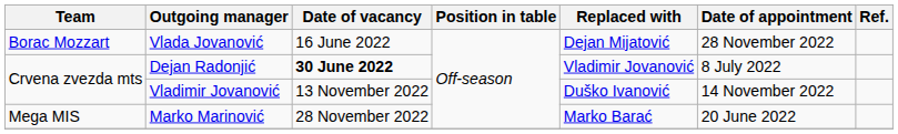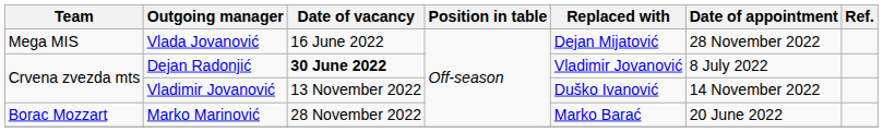Vlada Jovanović | Team: Borac Mozzart -> Mega MIS
Marko Marinović | Team: Mega MIS -> Borac Mozzart
